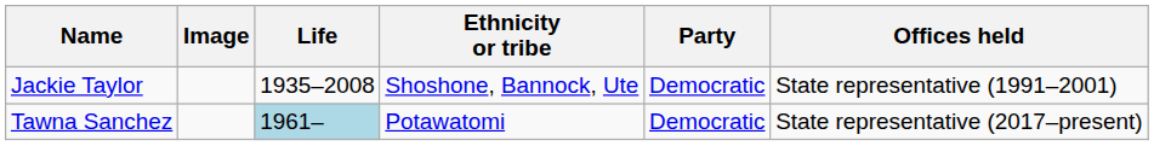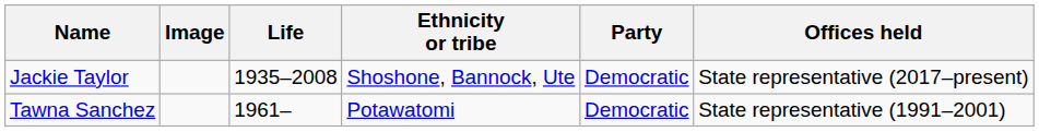Jackie Taylor | Offices held: State representative (1991–2001) -> State representative (2017–present)
Tawna Sanchez | Life: lightblue background -> no background
Tawna Sanchez | Offices held: State representative (2017–present) -> State representative (1991–2001)
